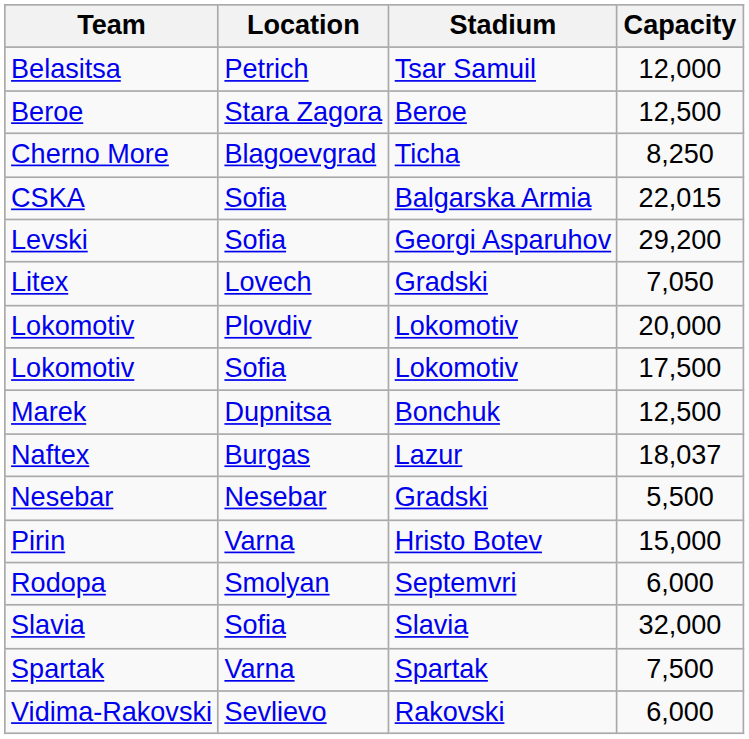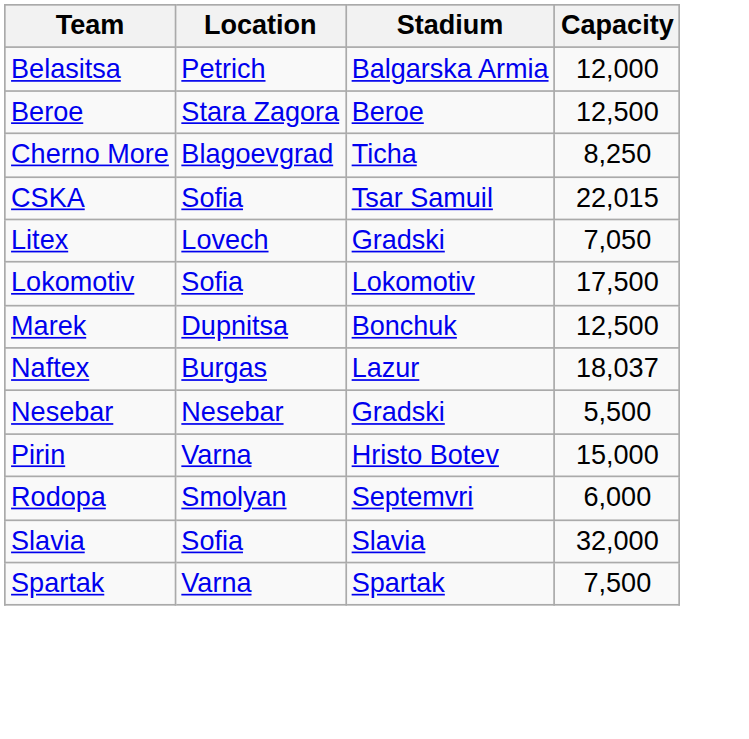Belasitsa | Stadium: Tsar Samuil -> Balgarska Armia
CSKA | Stadium: Balgarska Armia -> Tsar Samuil
- row: Levski | Sofia | Georgi Asparuhov | 29,200
- row: Lokomotiv | Plovdiv | Lokomotiv | 20,000
- row: Vidima-Rakovski | Sevlievo | Rakovski | 6,000
